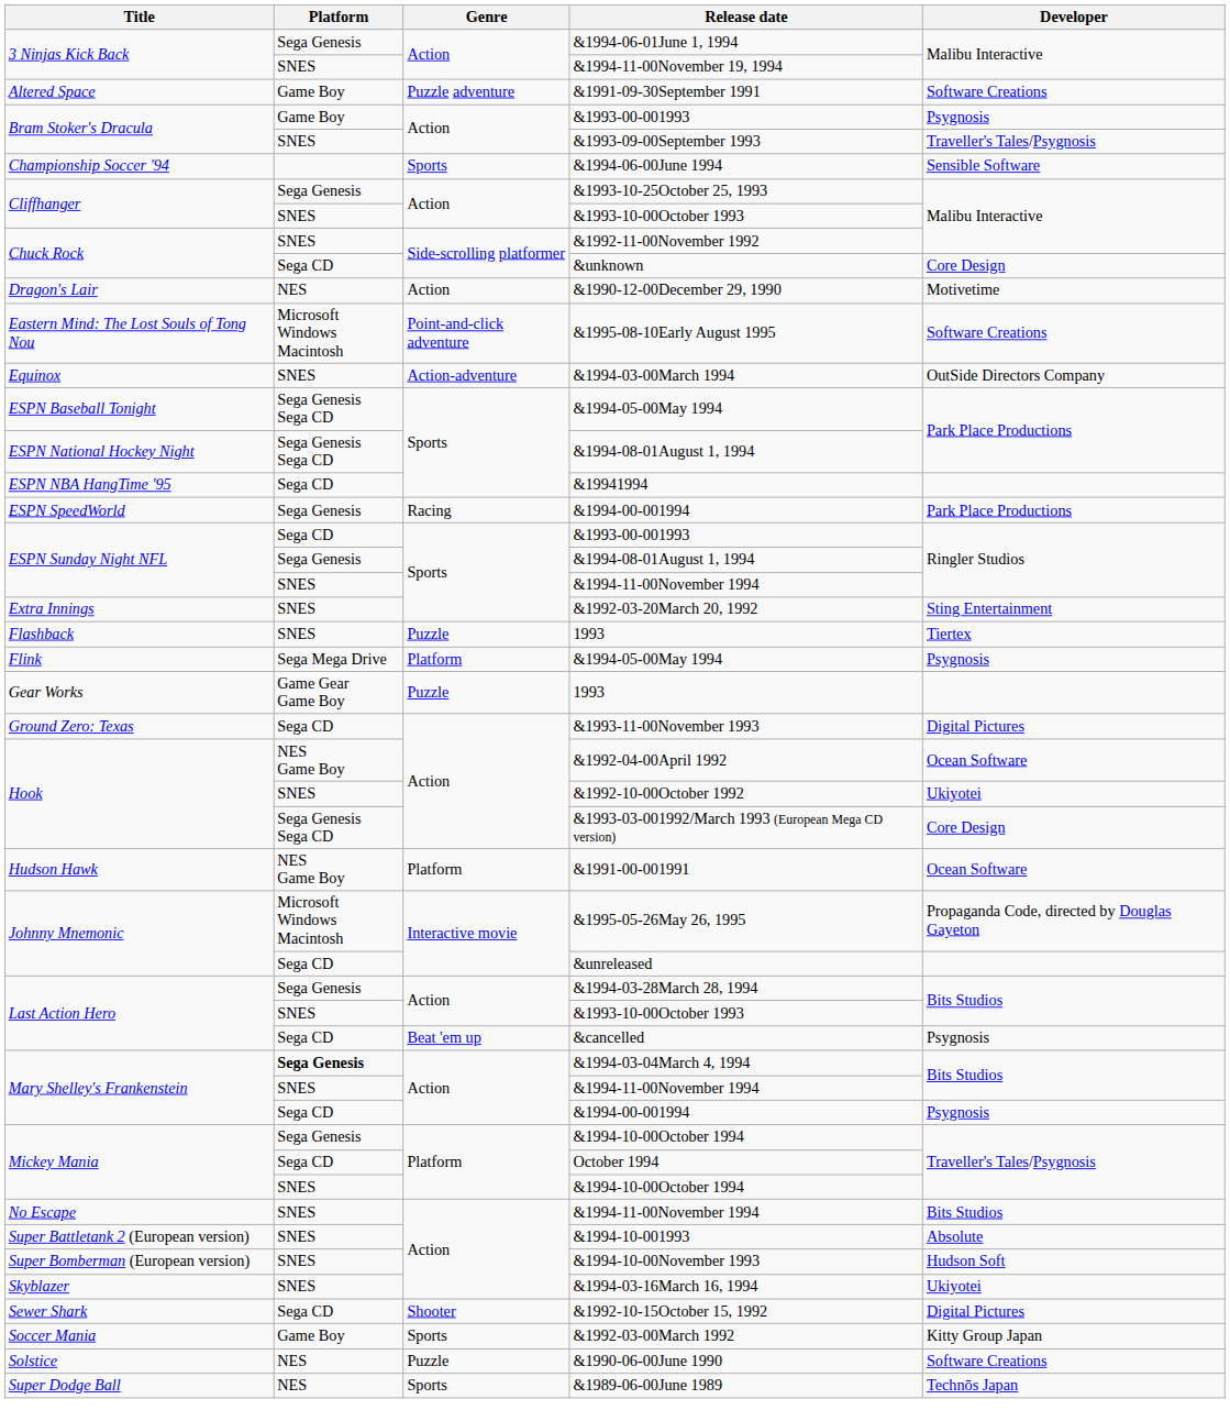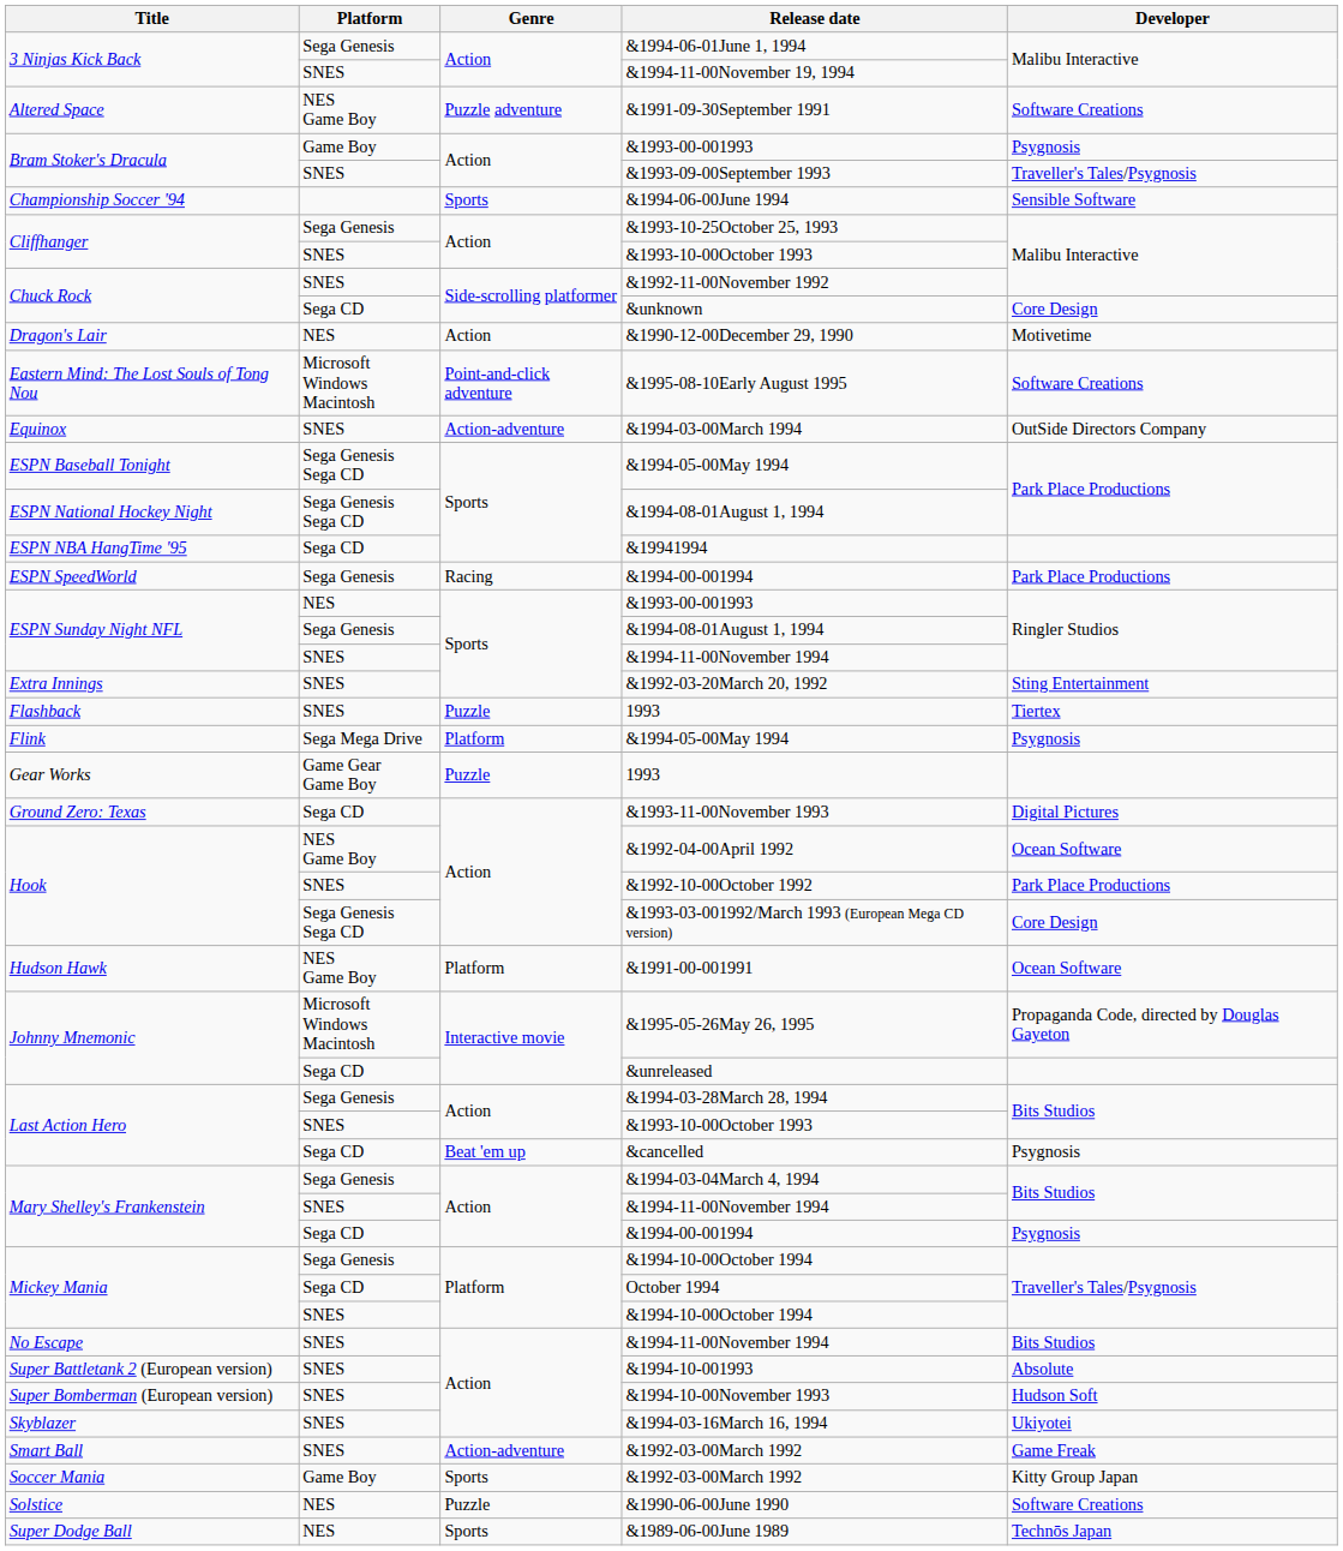&1991-09-30September 1991 | Platform: Game Boy -> NES Game Boy
ESPN Sunday Night NFL / &1993-00-001993 | Platform: Sega CD -> NES
&1992-10-00October 1992 | Developer: Ukiyotei -> Park Place Productions
&1994-03-04March 4, 1994 | Platform: bold -> normal
- row: Sewer Shark | Sega CD | Shooter | &1992-10-15October 15, 1992 | Digital Pictures
+ row: Smart Ball | SNES | Action-adventure | &1992-03-00March 1992 | Game Freak
